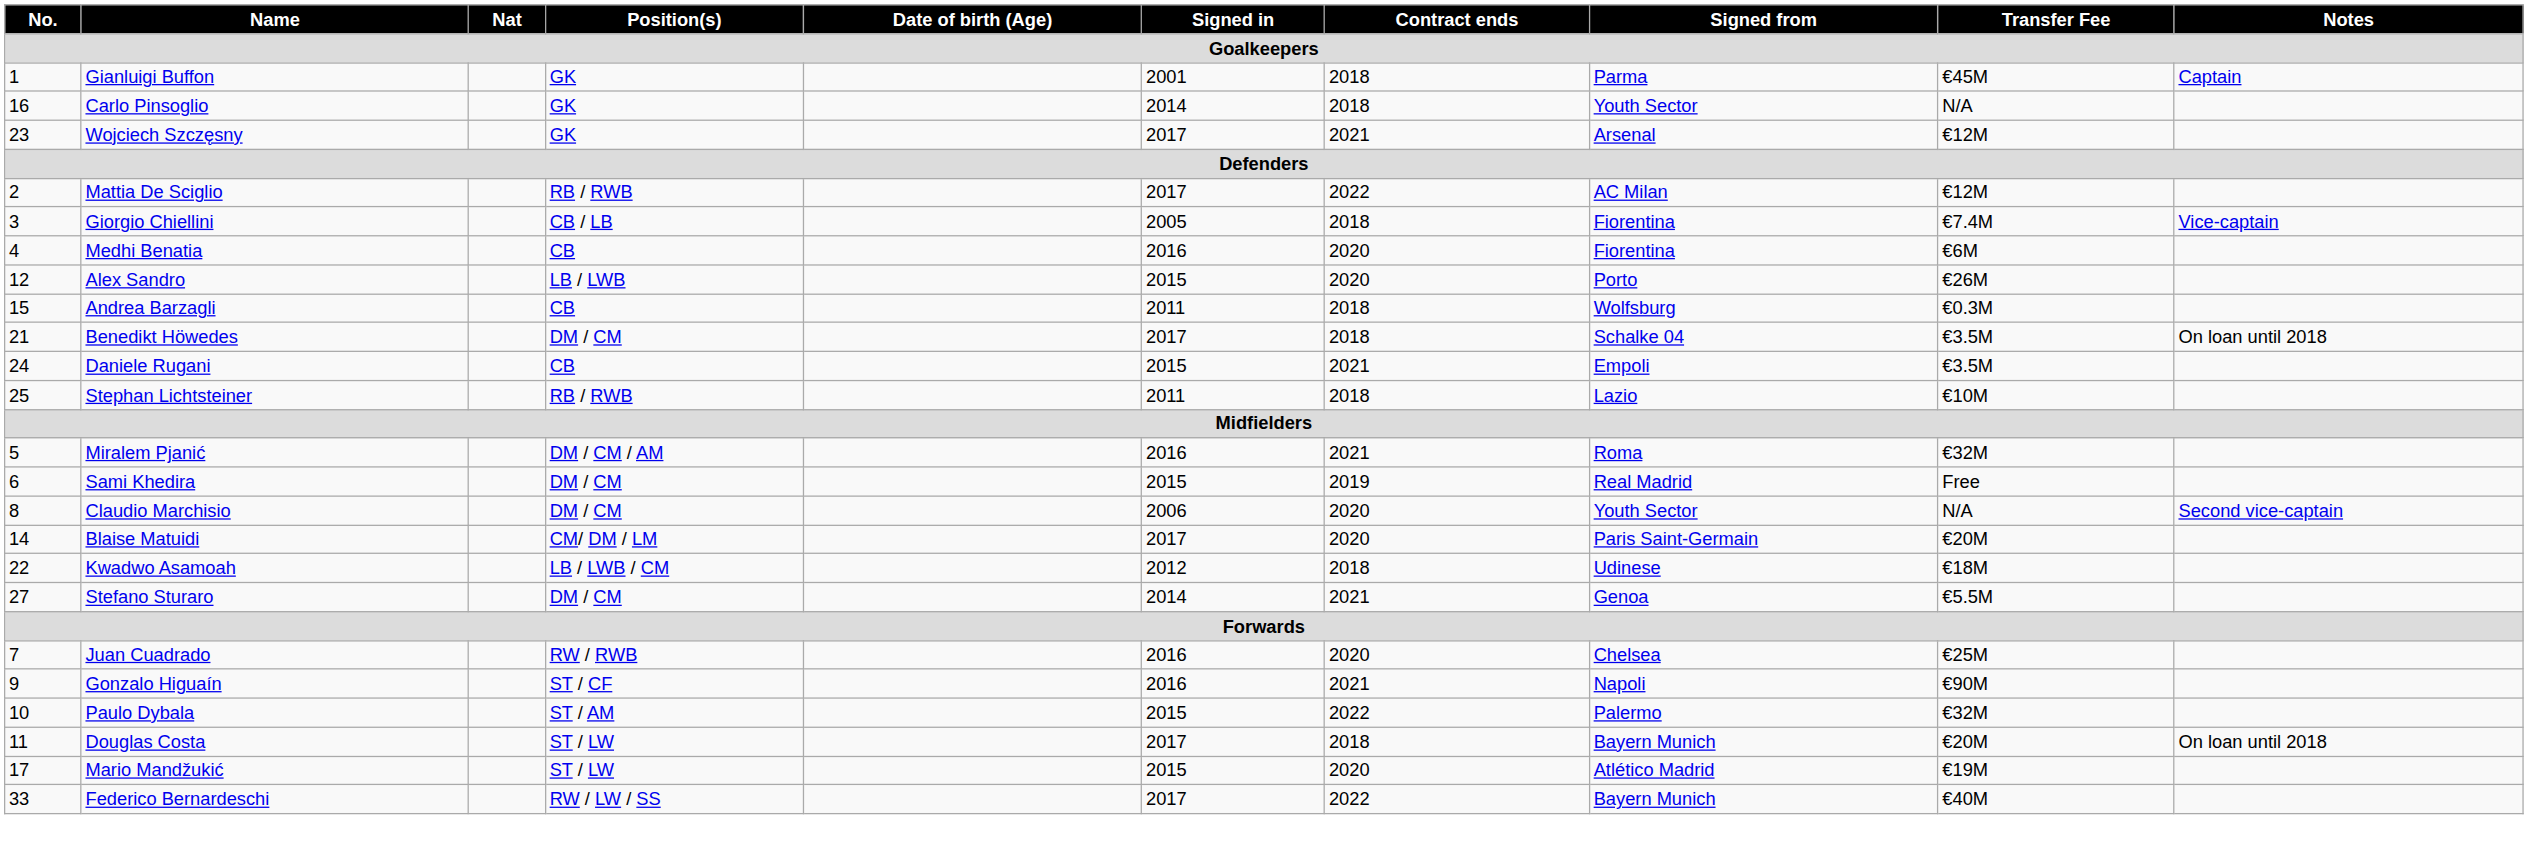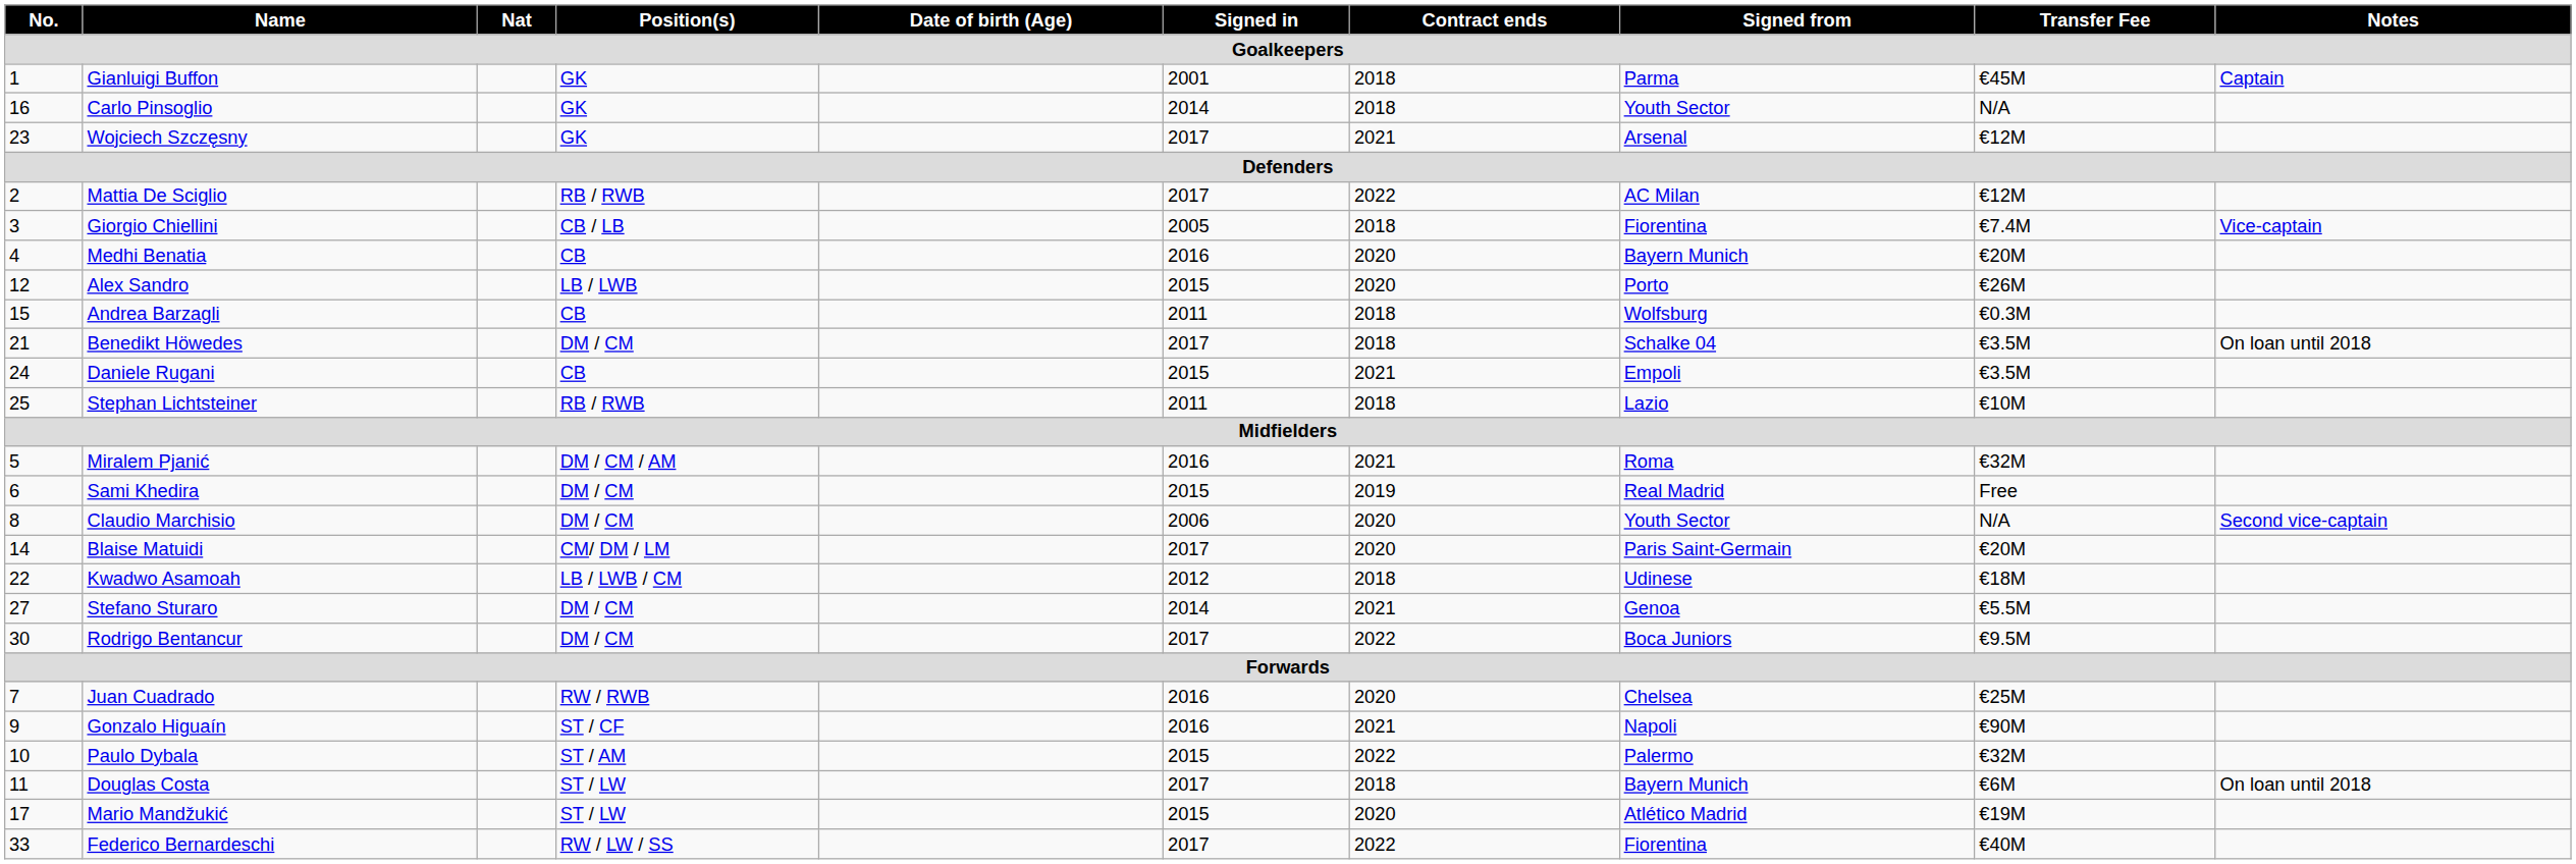Medhi Benatia | Signed from: Fiorentina -> Bayern Munich
Medhi Benatia | Transfer Fee: €6M -> €20M
+ row: 30 | Rodrigo Bentancur | DM / CM | 2017 | 2022 | Boca Juniors | €9.5M
Douglas Costa | Transfer Fee: €20M -> €6M
Federico Bernardeschi | Signed from: Bayern Munich -> Fiorentina
